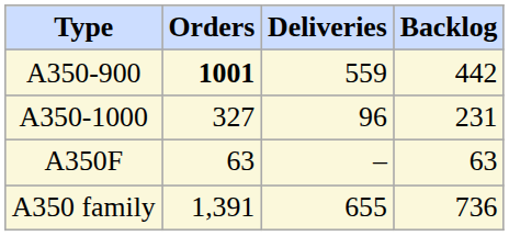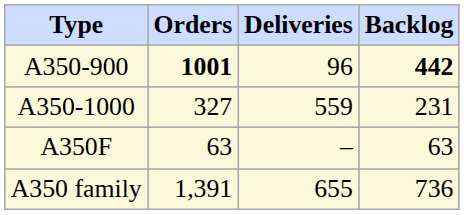A350-900 | column 3: 559 -> 96
A350-900 | column 4: normal -> bold
A350-1000 | column 3: 96 -> 559
